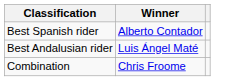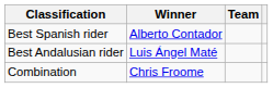+ column: Team
